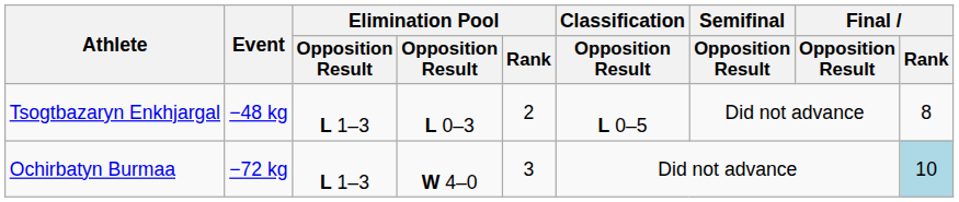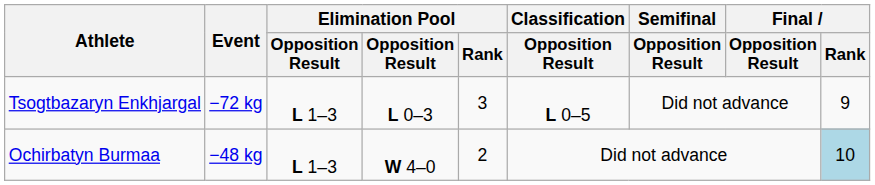Tsogtbazaryn Enkhjargal | Event: −48 kg -> −72 kg
Tsogtbazaryn Enkhjargal | Elimination Pool / Rank: 2 -> 3
Tsogtbazaryn Enkhjargal | Final / Rank: 8 -> 9
Ochirbatyn Burmaa | Event: −72 kg -> −48 kg
Ochirbatyn Burmaa | Elimination Pool / Rank: 3 -> 2
